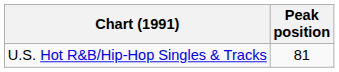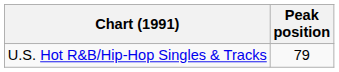U.S. Hot R&B/Hip-Hop Singles & Tracks | Peak position: 81 -> 79
